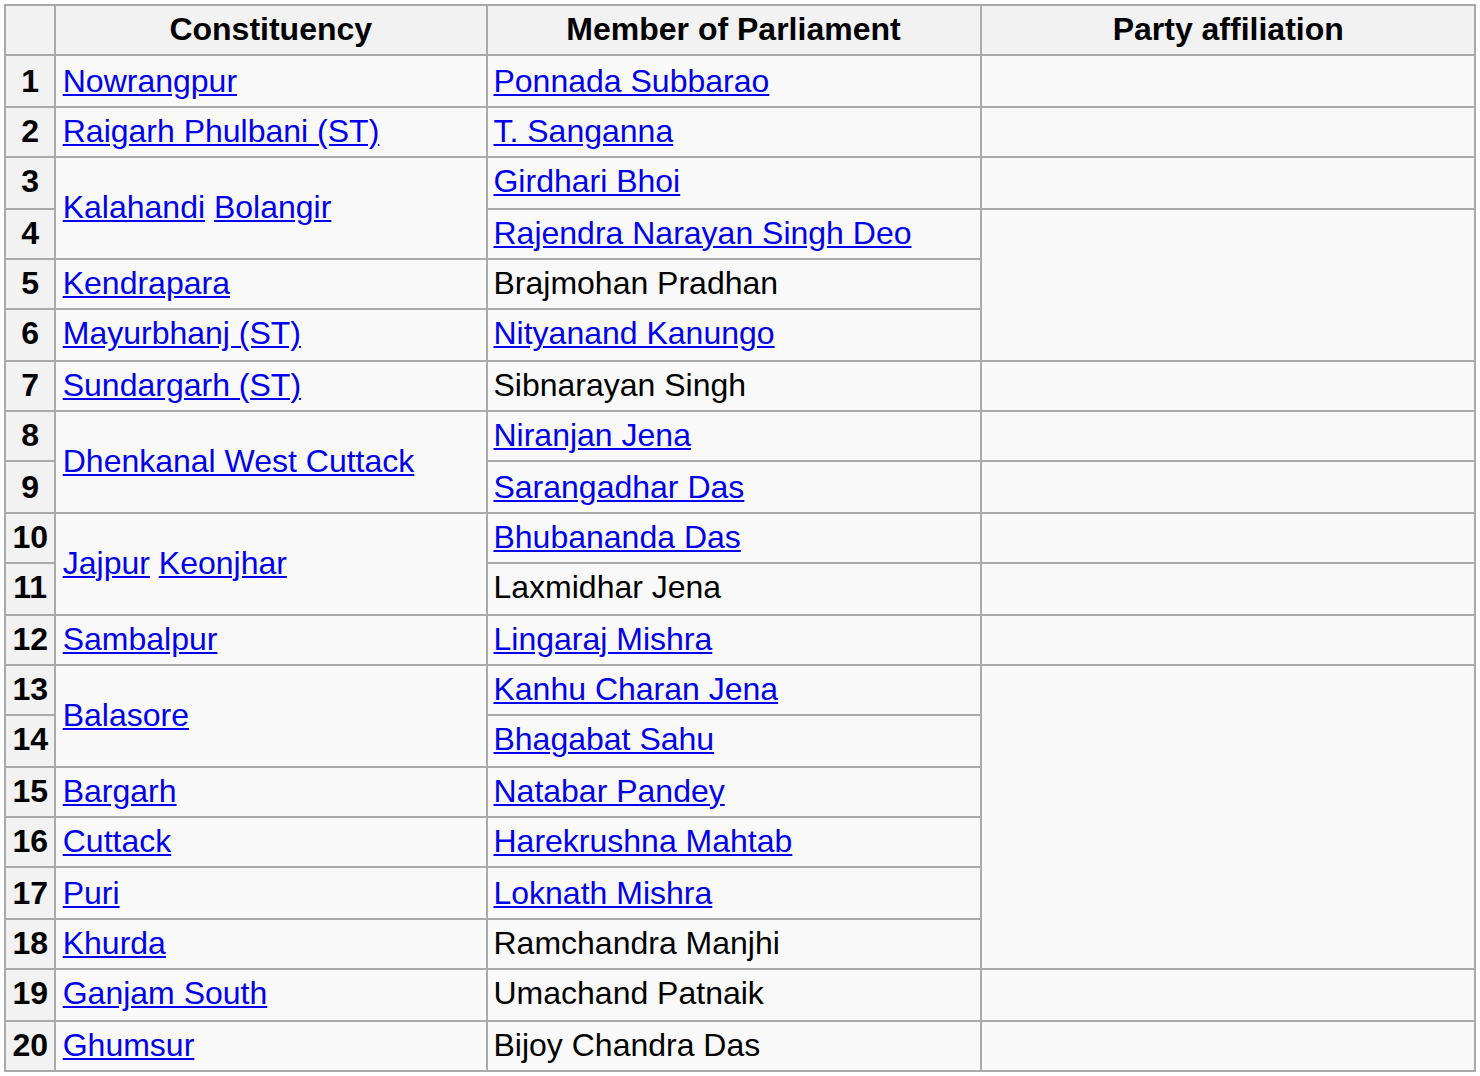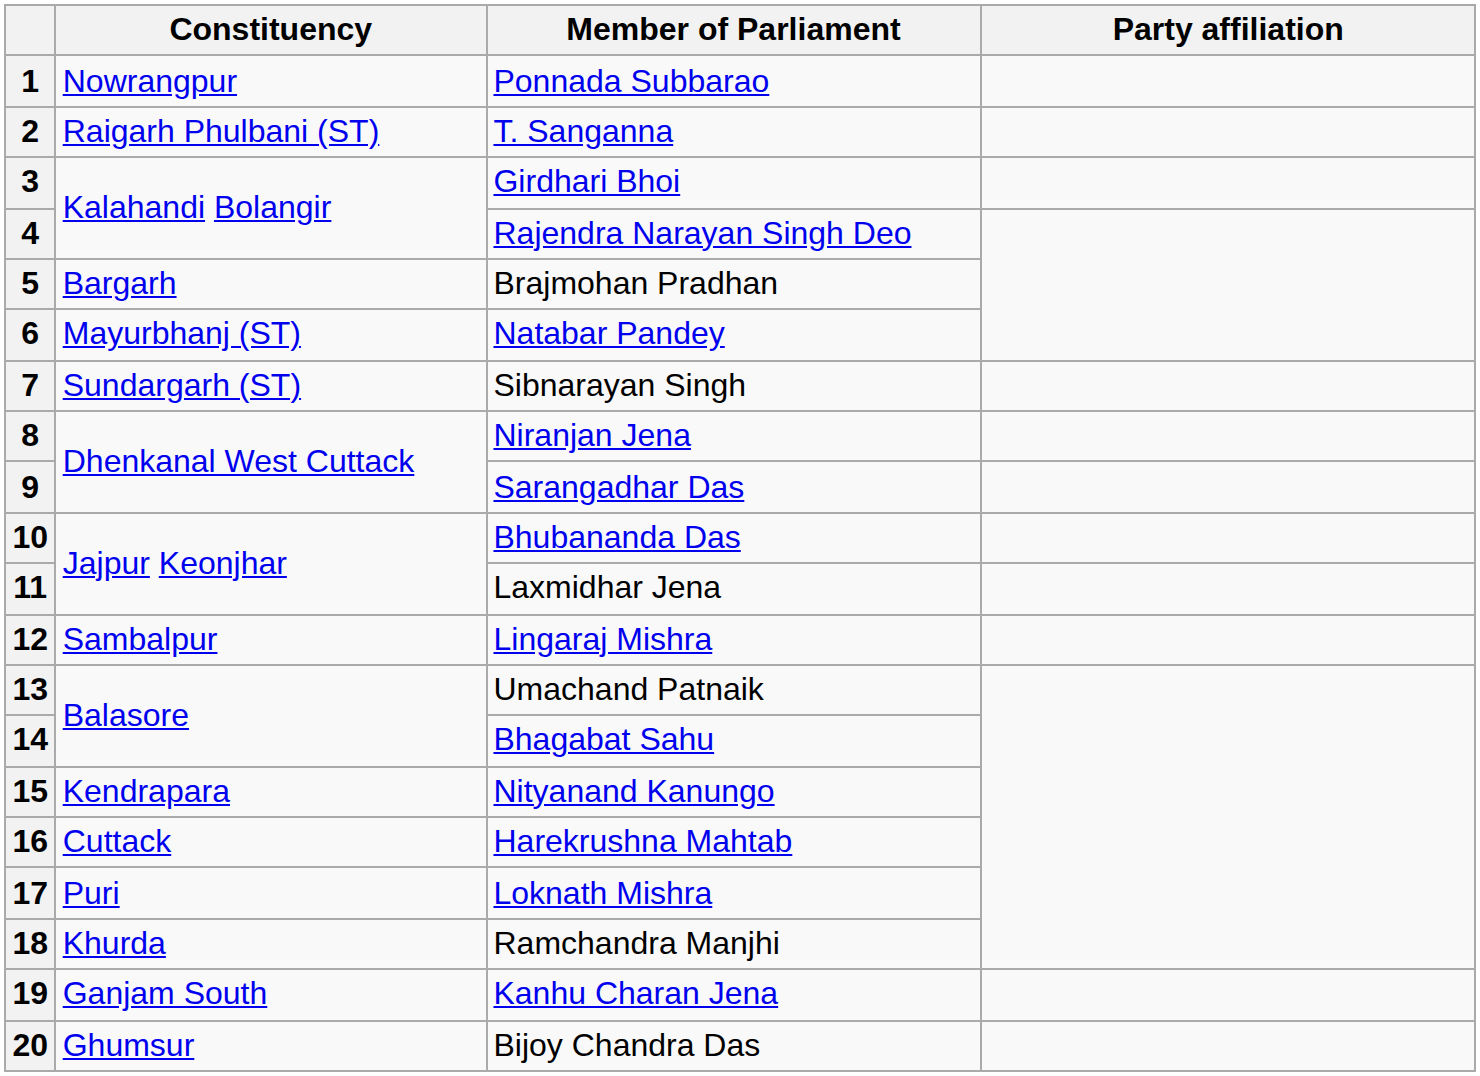5 | Constituency: Kendrapara -> Bargarh
6 | Member of Parliament: Nityanand Kanungo -> Natabar Pandey
13 | Member of Parliament: Kanhu Charan Jena -> Umachand Patnaik
15 | Constituency: Bargarh -> Kendrapara
15 | Member of Parliament: Natabar Pandey -> Nityanand Kanungo
19 | Member of Parliament: Umachand Patnaik -> Kanhu Charan Jena
